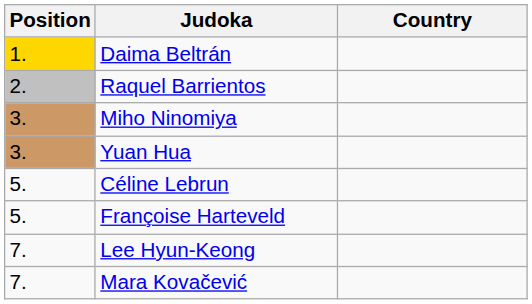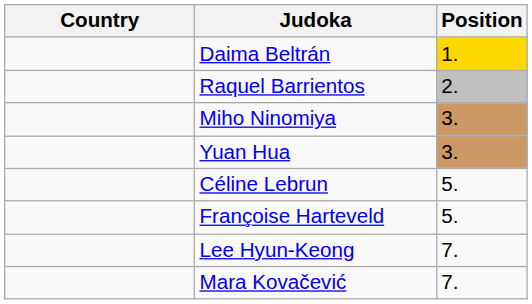columns swapped: Position <-> Country
